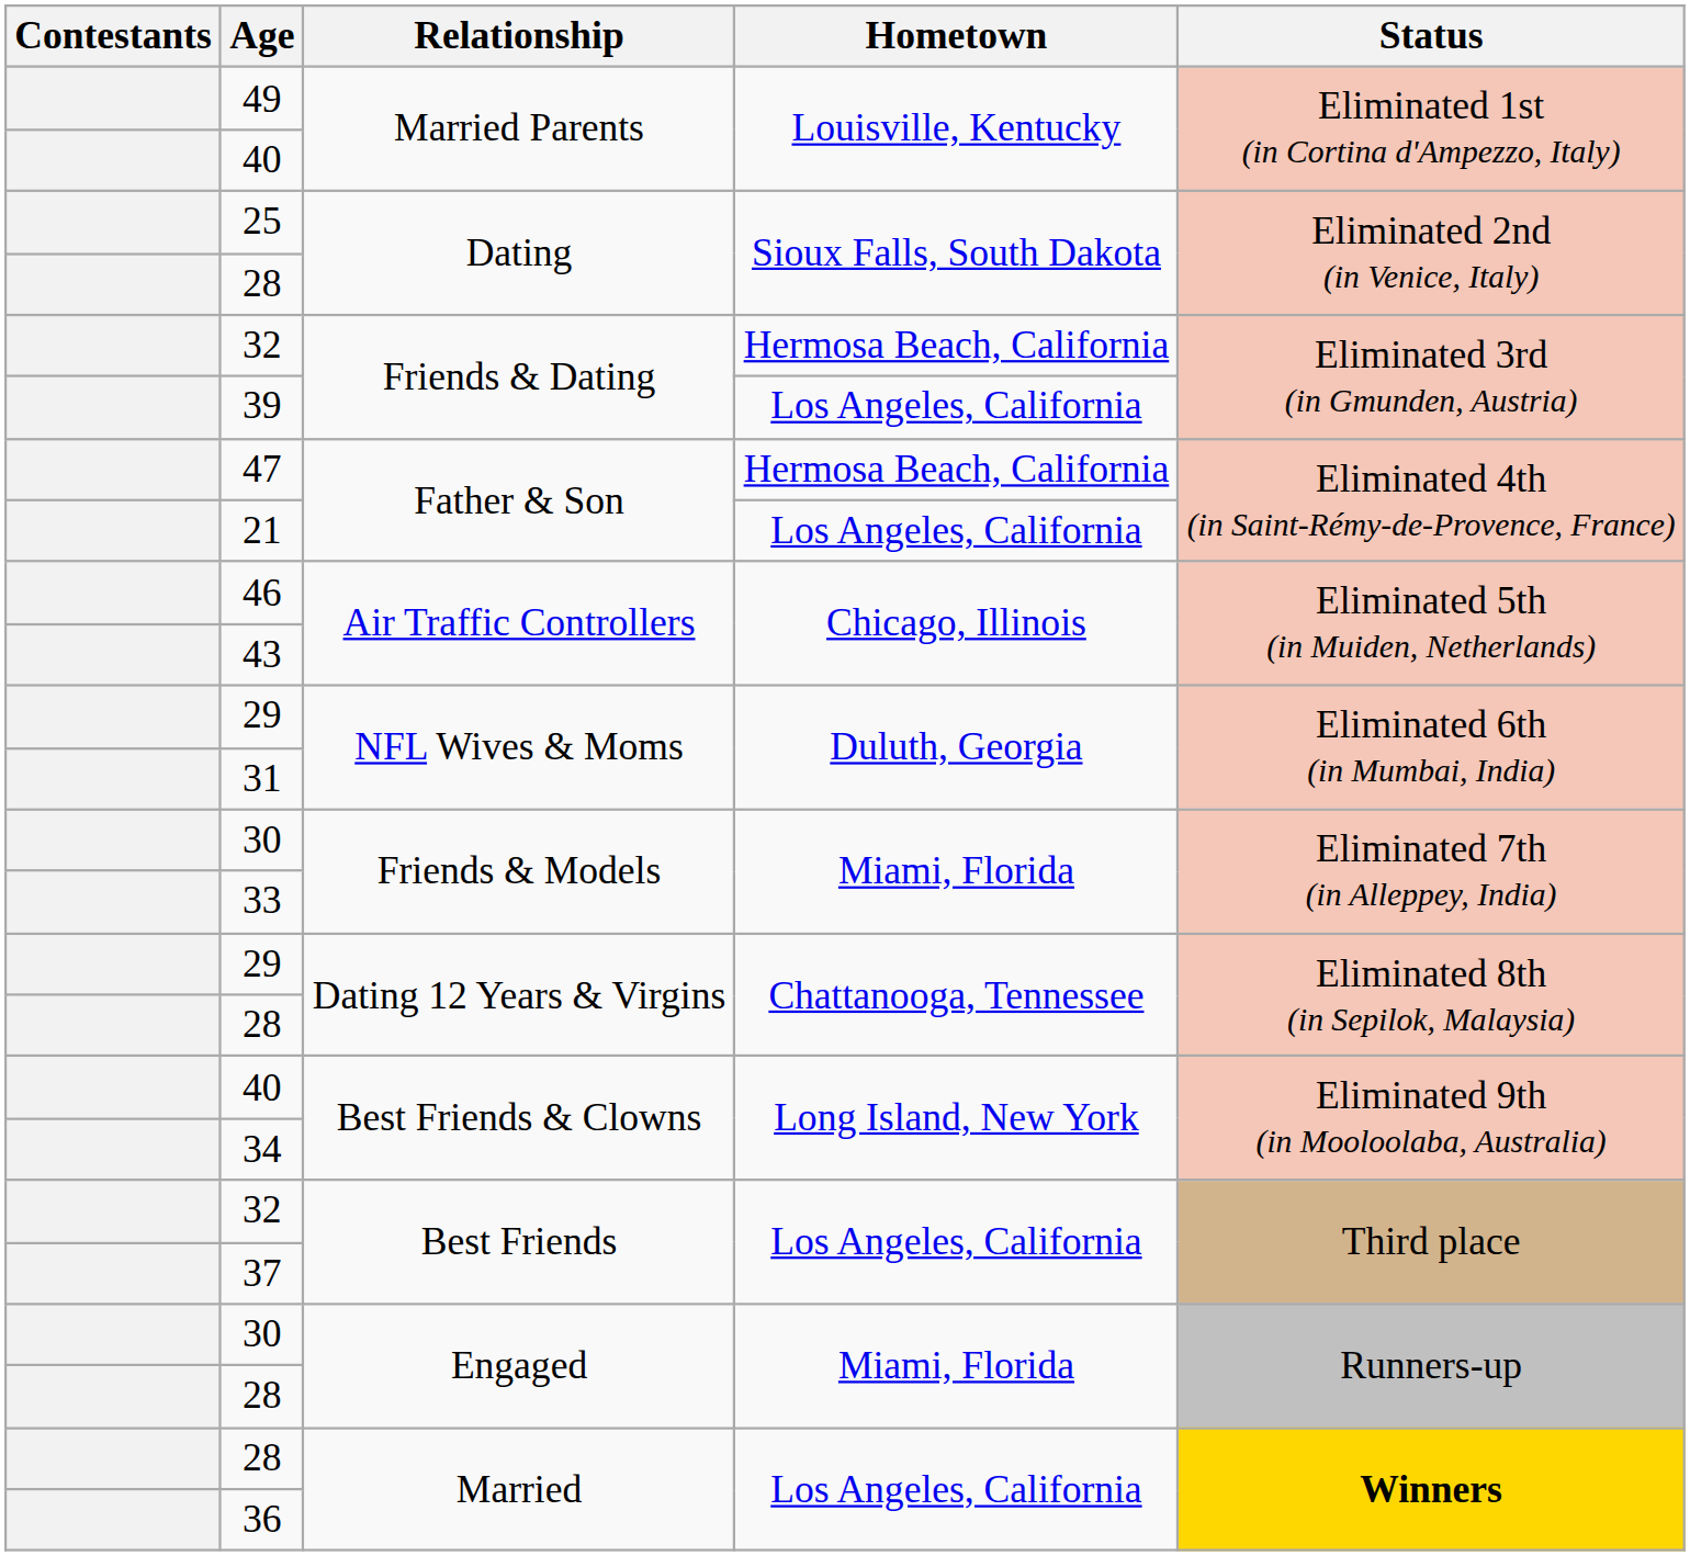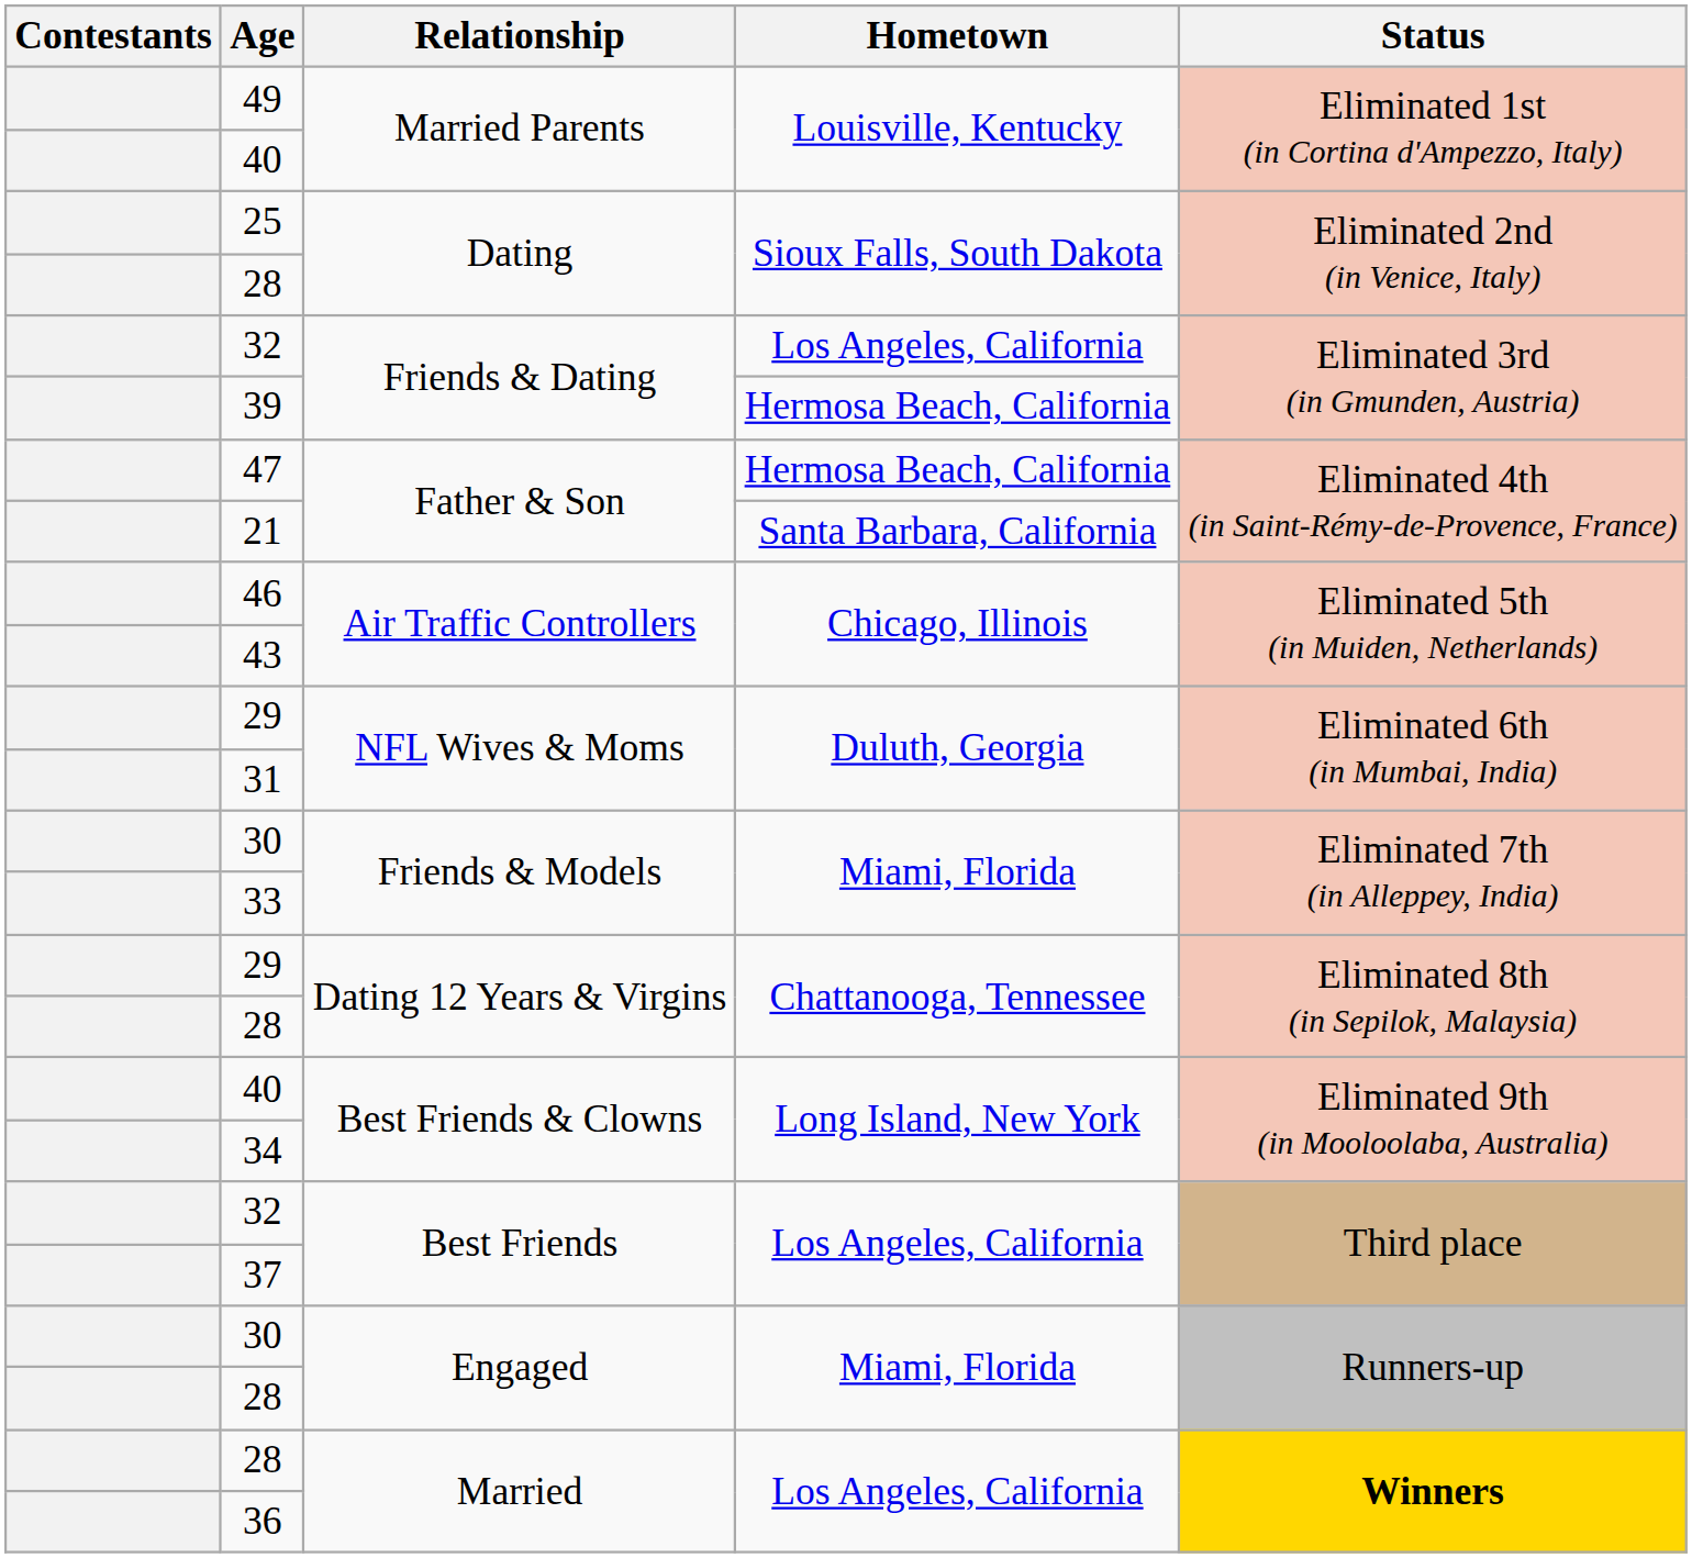32 / Friends & Dating | Hometown: Hermosa Beach, California -> Los Angeles, California
39 | Hometown: Los Angeles, California -> Hermosa Beach, California
21 | Hometown: Los Angeles, California -> Santa Barbara, California
